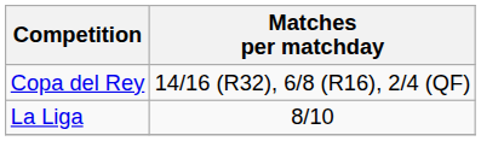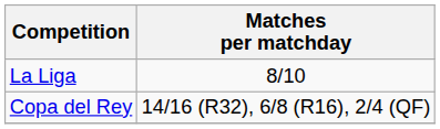rows swapped: La Liga <-> Copa del Rey
